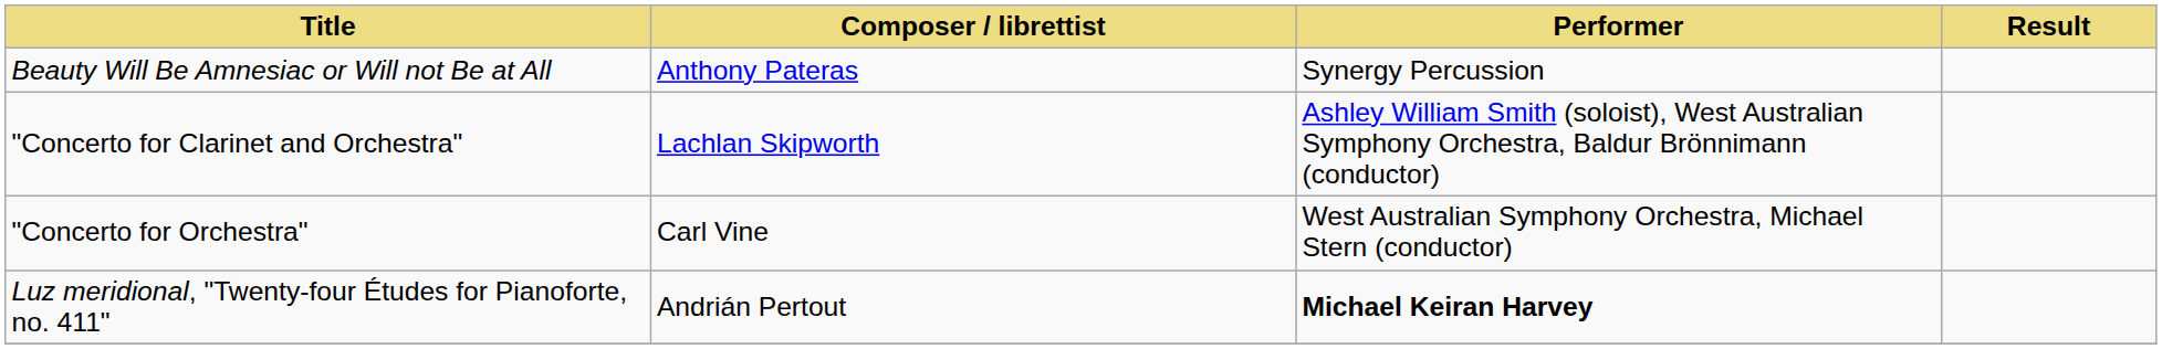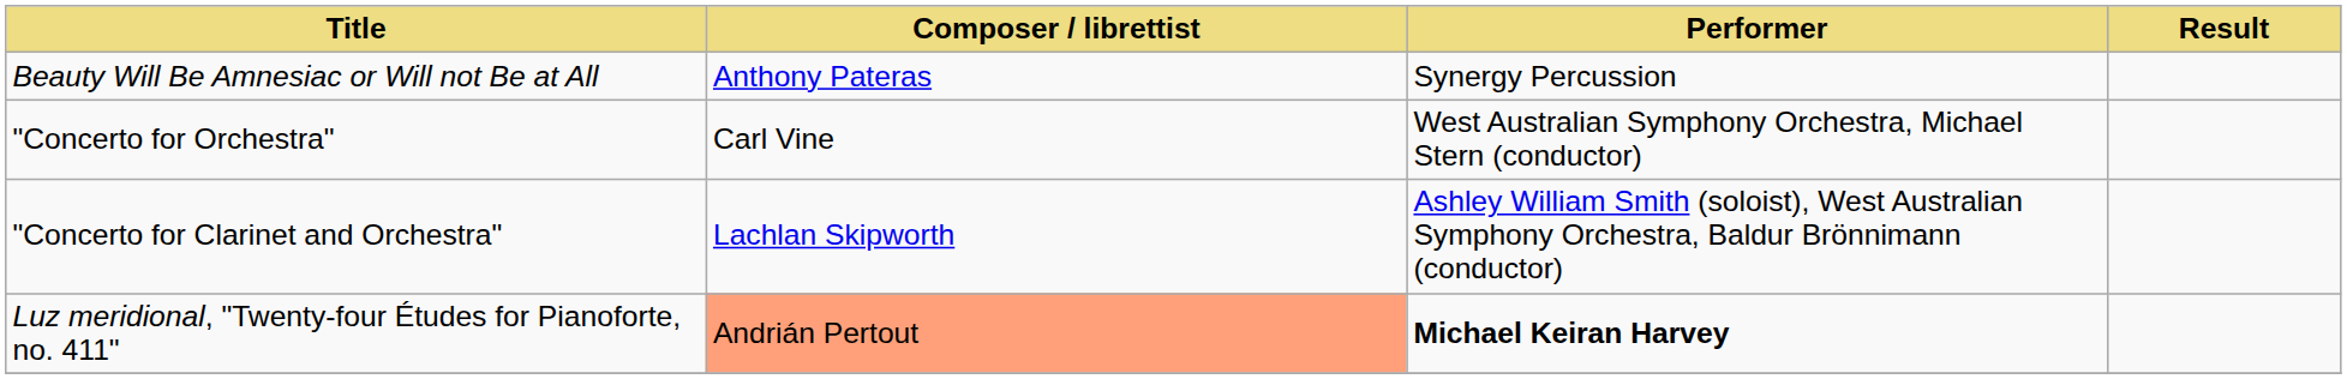rows swapped: "Concerto for Clarinet and Orchestra" <-> "Concerto for Orchestra"
Luz meridional, "Twenty-four Études for Pianoforte, no. 411" | Composer / librettist: no background -> lightsalmon background
